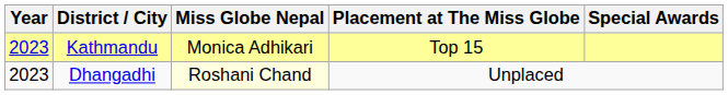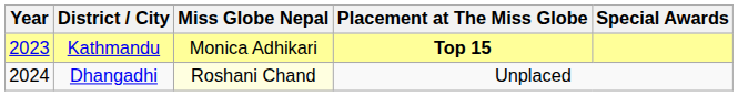Kathmandu | Placement at The Miss Globe: normal -> bold
Dhangadhi | Year: 2023 -> 2024
